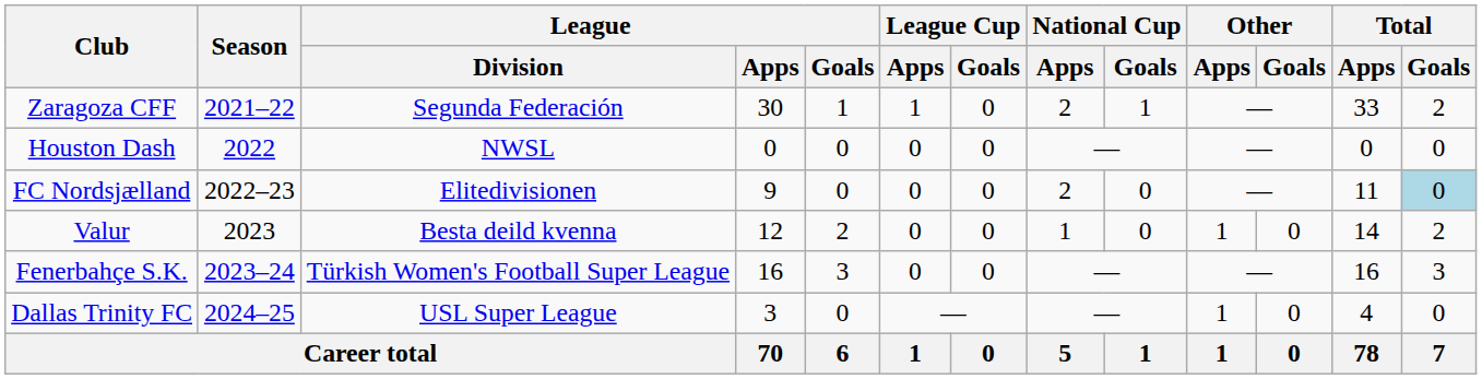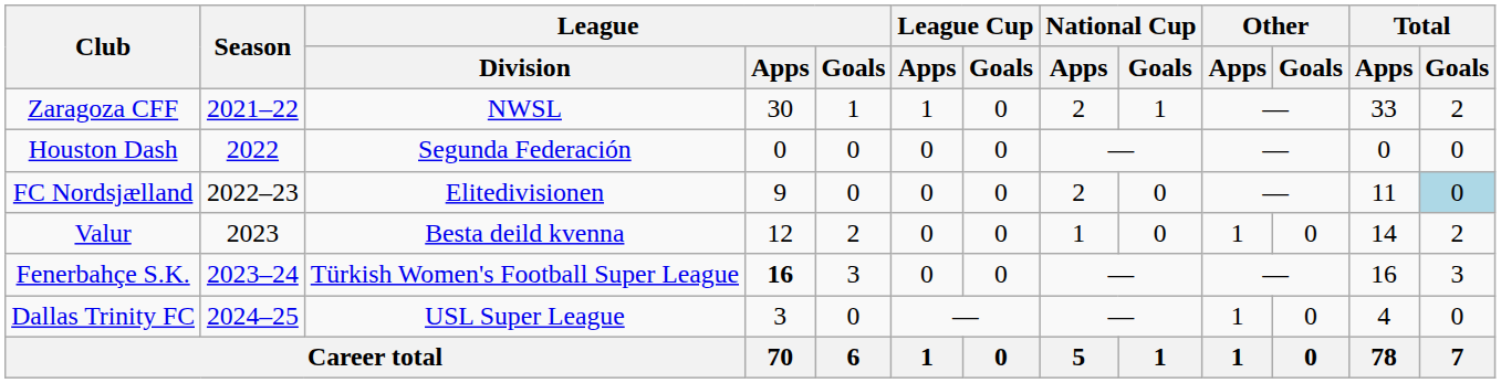Zaragoza CFF | League / Division: Segunda Federación -> NWSL
Houston Dash | League / Division: NWSL -> Segunda Federación
Fenerbahçe S.K. | League / Apps: normal -> bold
